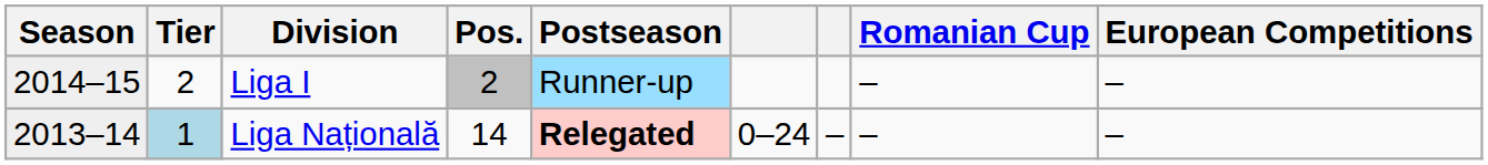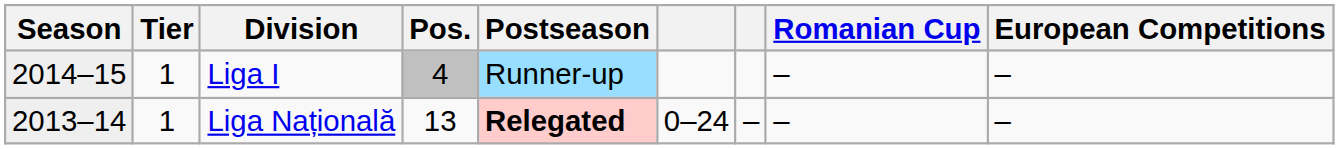Liga I | Tier: 2 -> 1
Liga I | Pos.: 2 -> 4
Liga Națională | Tier: lightblue background -> no background
Liga Națională | Pos.: 14 -> 13
